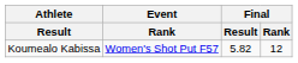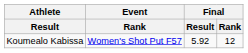Koumealo Kabissa | Final / Result: 5.82 -> 5.92
